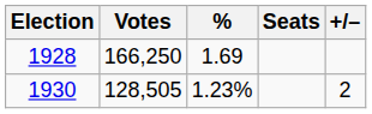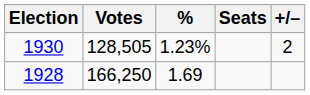rows swapped: 1928 <-> 1930
